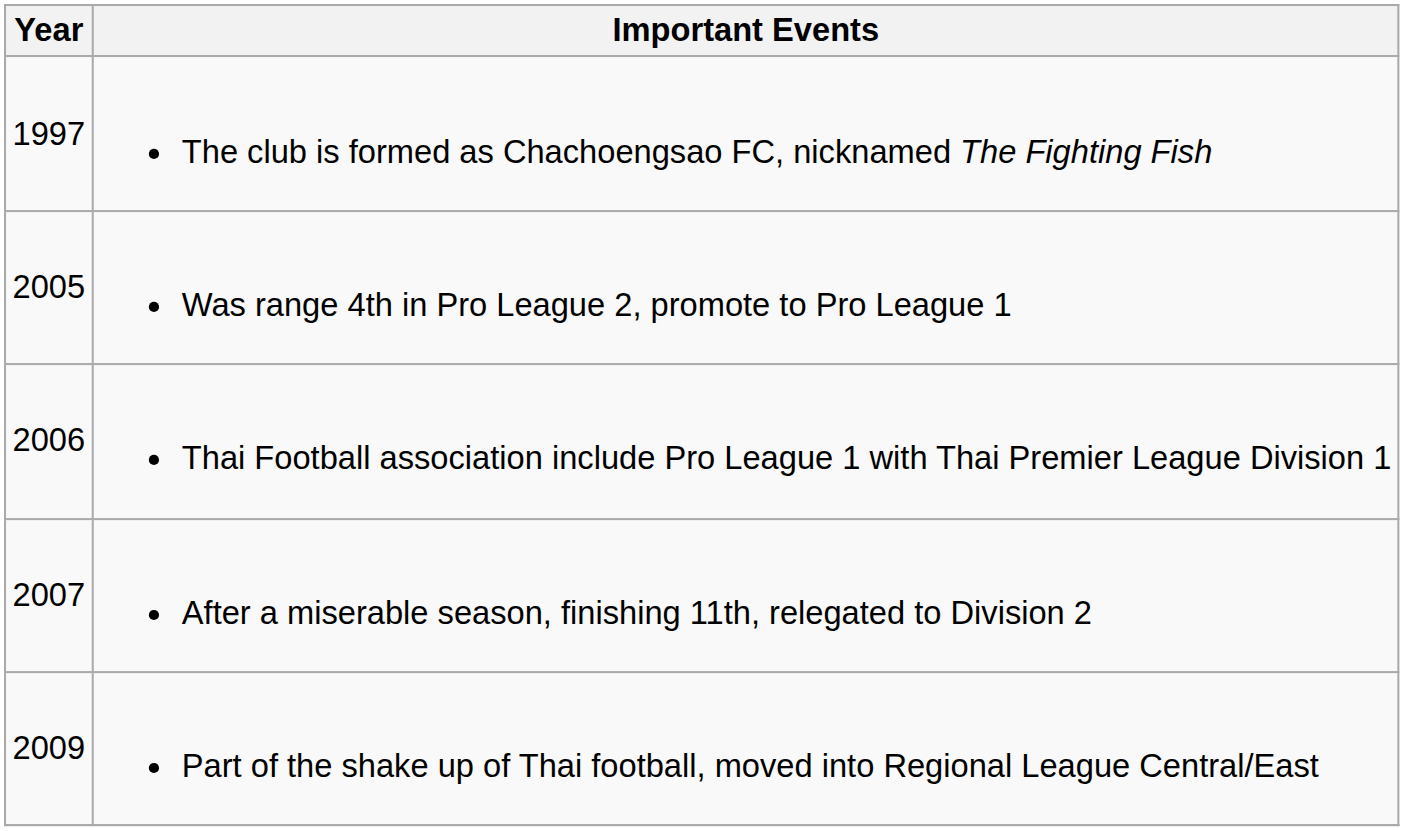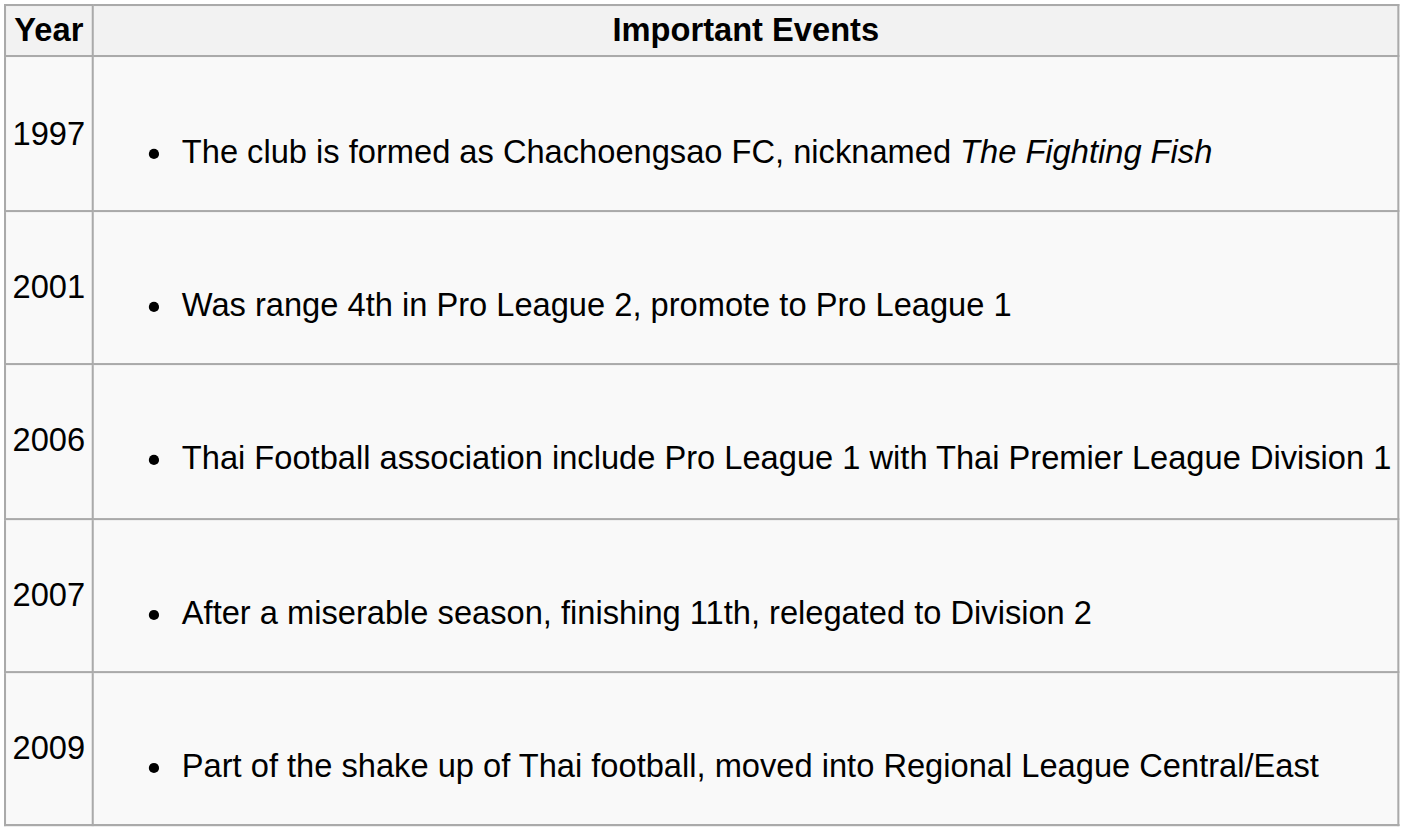Was range 4th in Pro League 2, promote to Pro League 1 | Year: 2005 -> 2001
